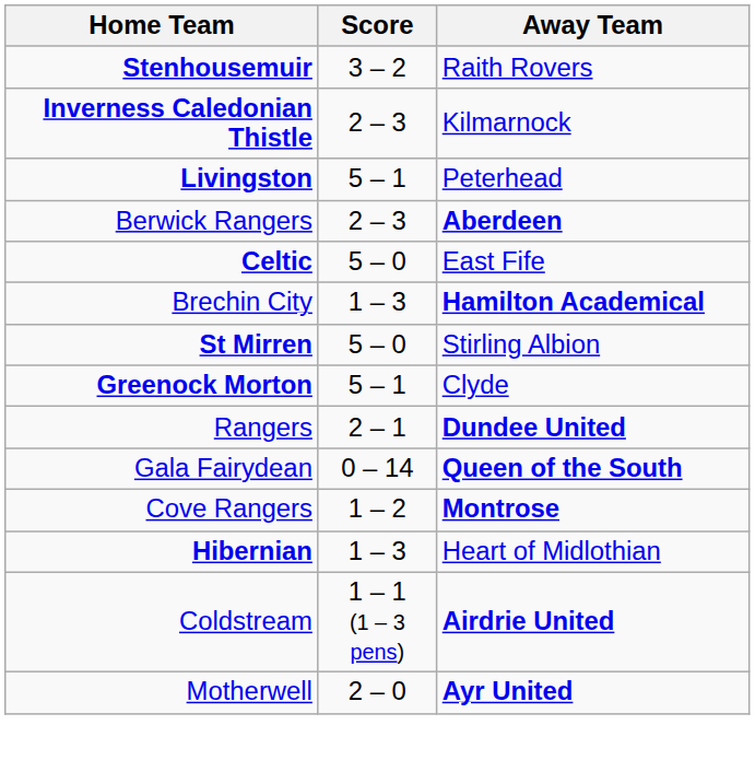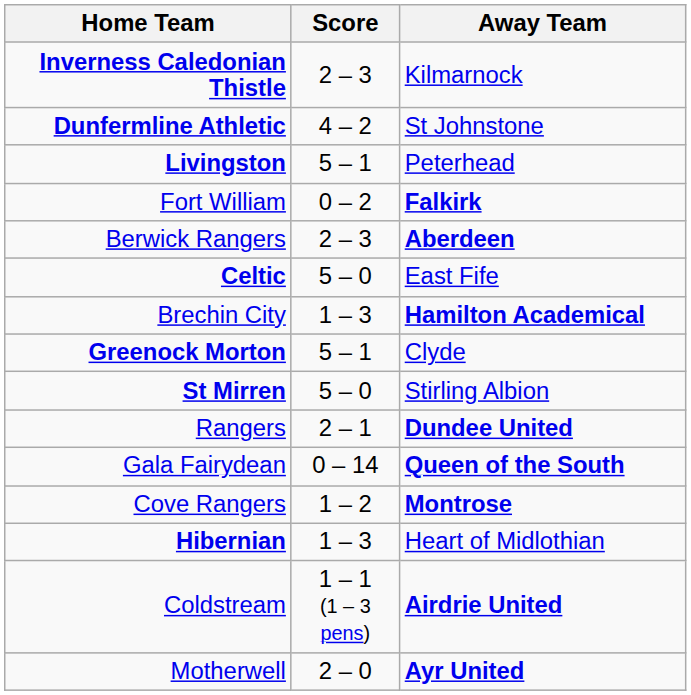- row: Stenhousemuir | 3 – 2 | Raith Rovers
+ row: Dunfermline Athletic | 4 – 2 | St Johnstone
+ row: Fort William | 0 – 2 | Falkirk
rows swapped: St Mirren <-> Greenock Morton
